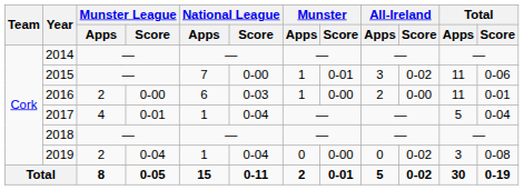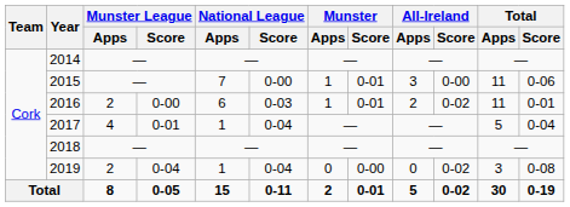2015 | All-Ireland / Score: 0-02 -> 0-00
2016 | Munster / Score: 0-00 -> 0-01
2016 | All-Ireland / Score: 0-00 -> 0-02
